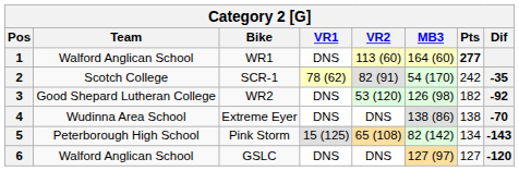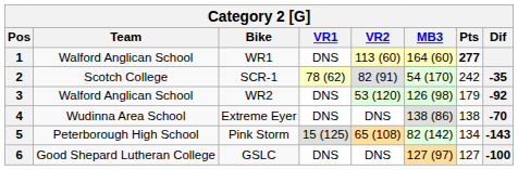3 | Team: Good Shepard Lutheran College -> Walford Anglican School
3 | Pts: 182 -> 179
6 | Team: Walford Anglican School -> Good Shepard Lutheran College
6 | Dif: -120 -> -100
